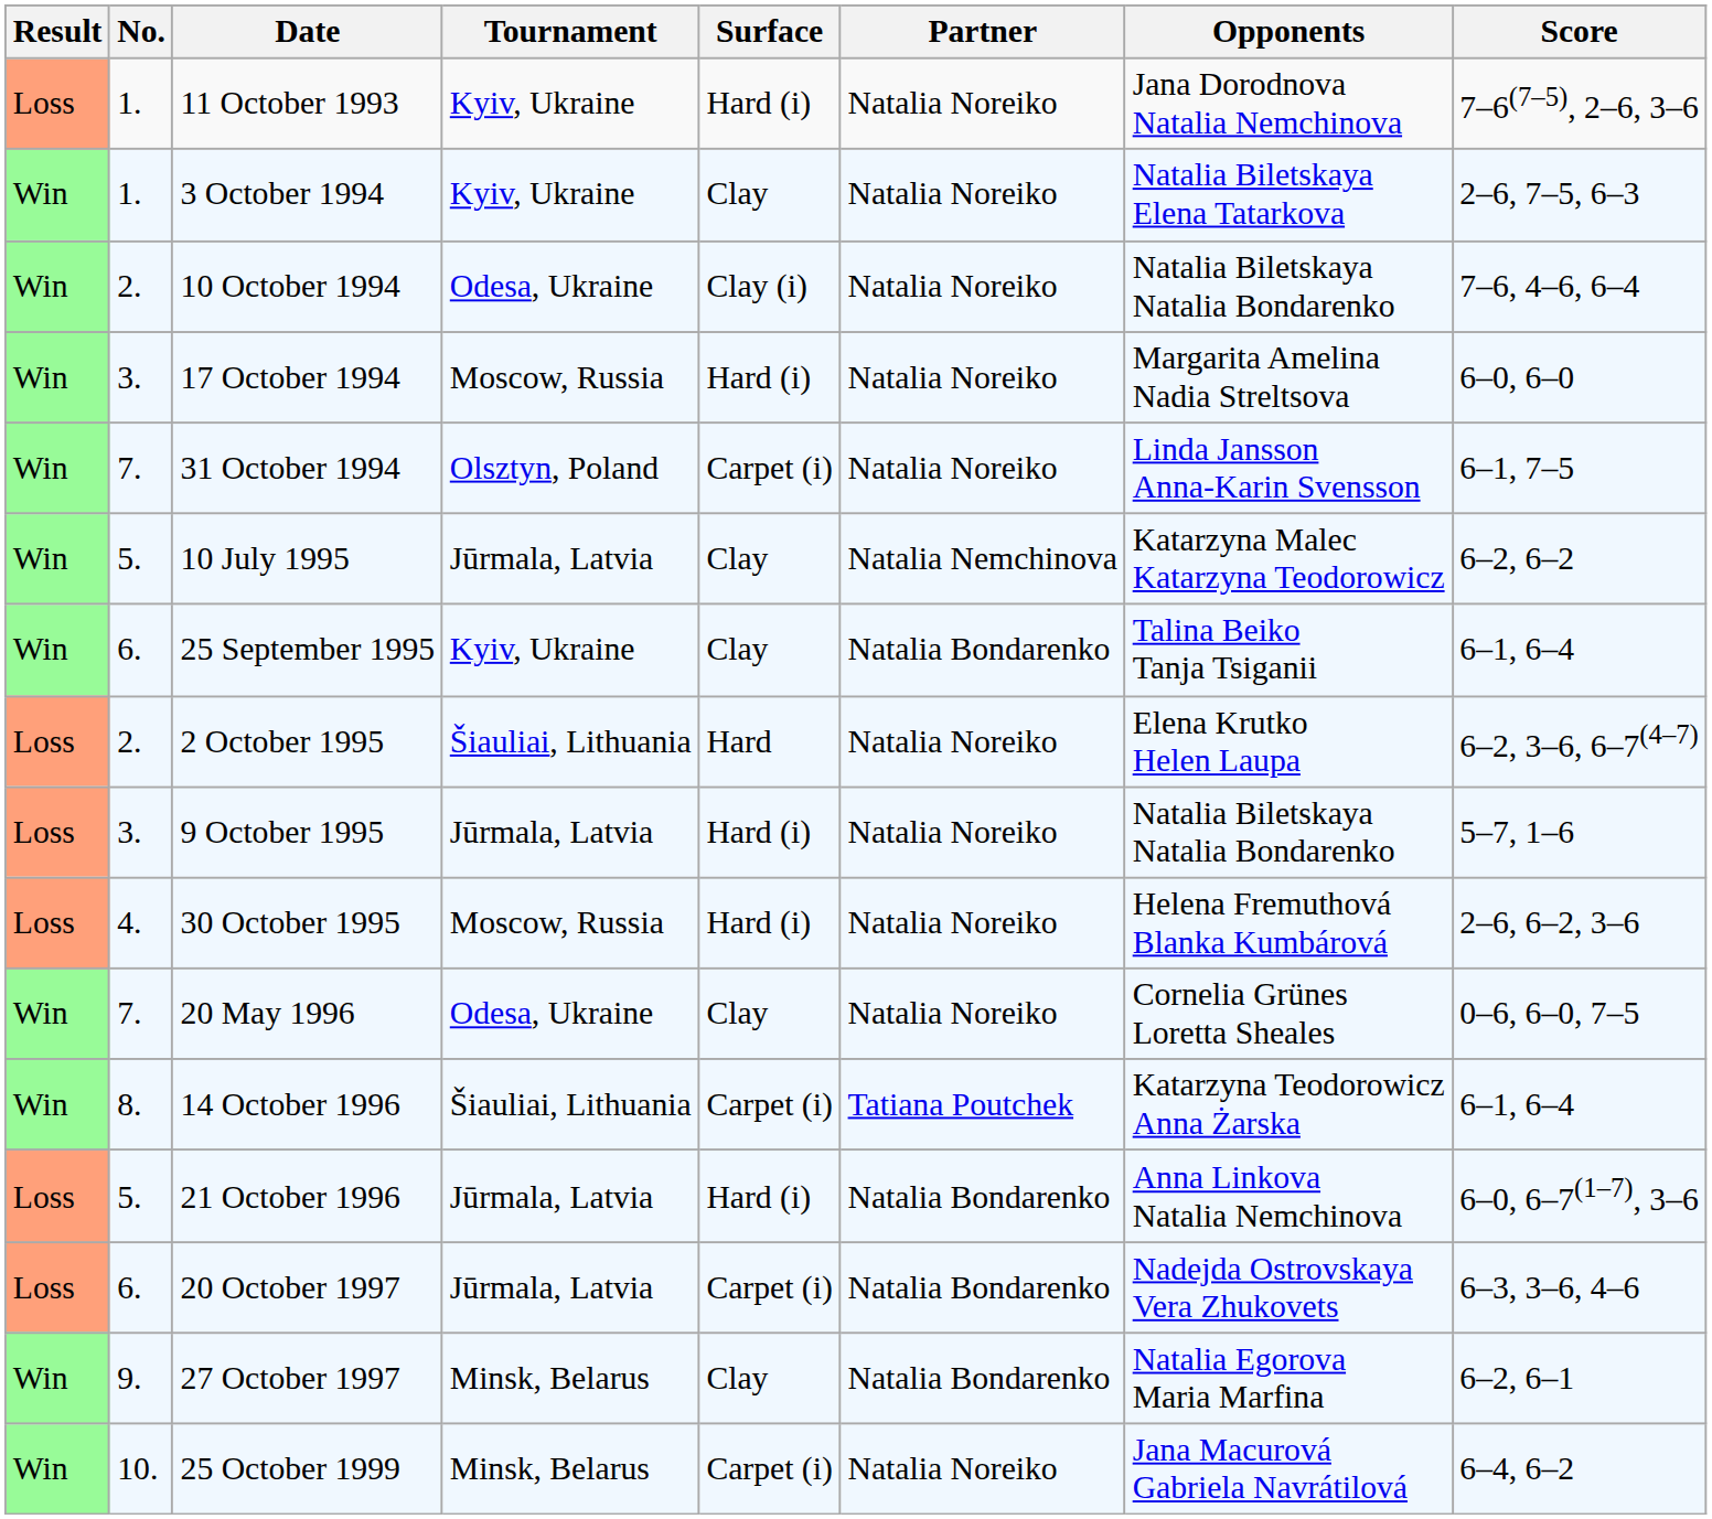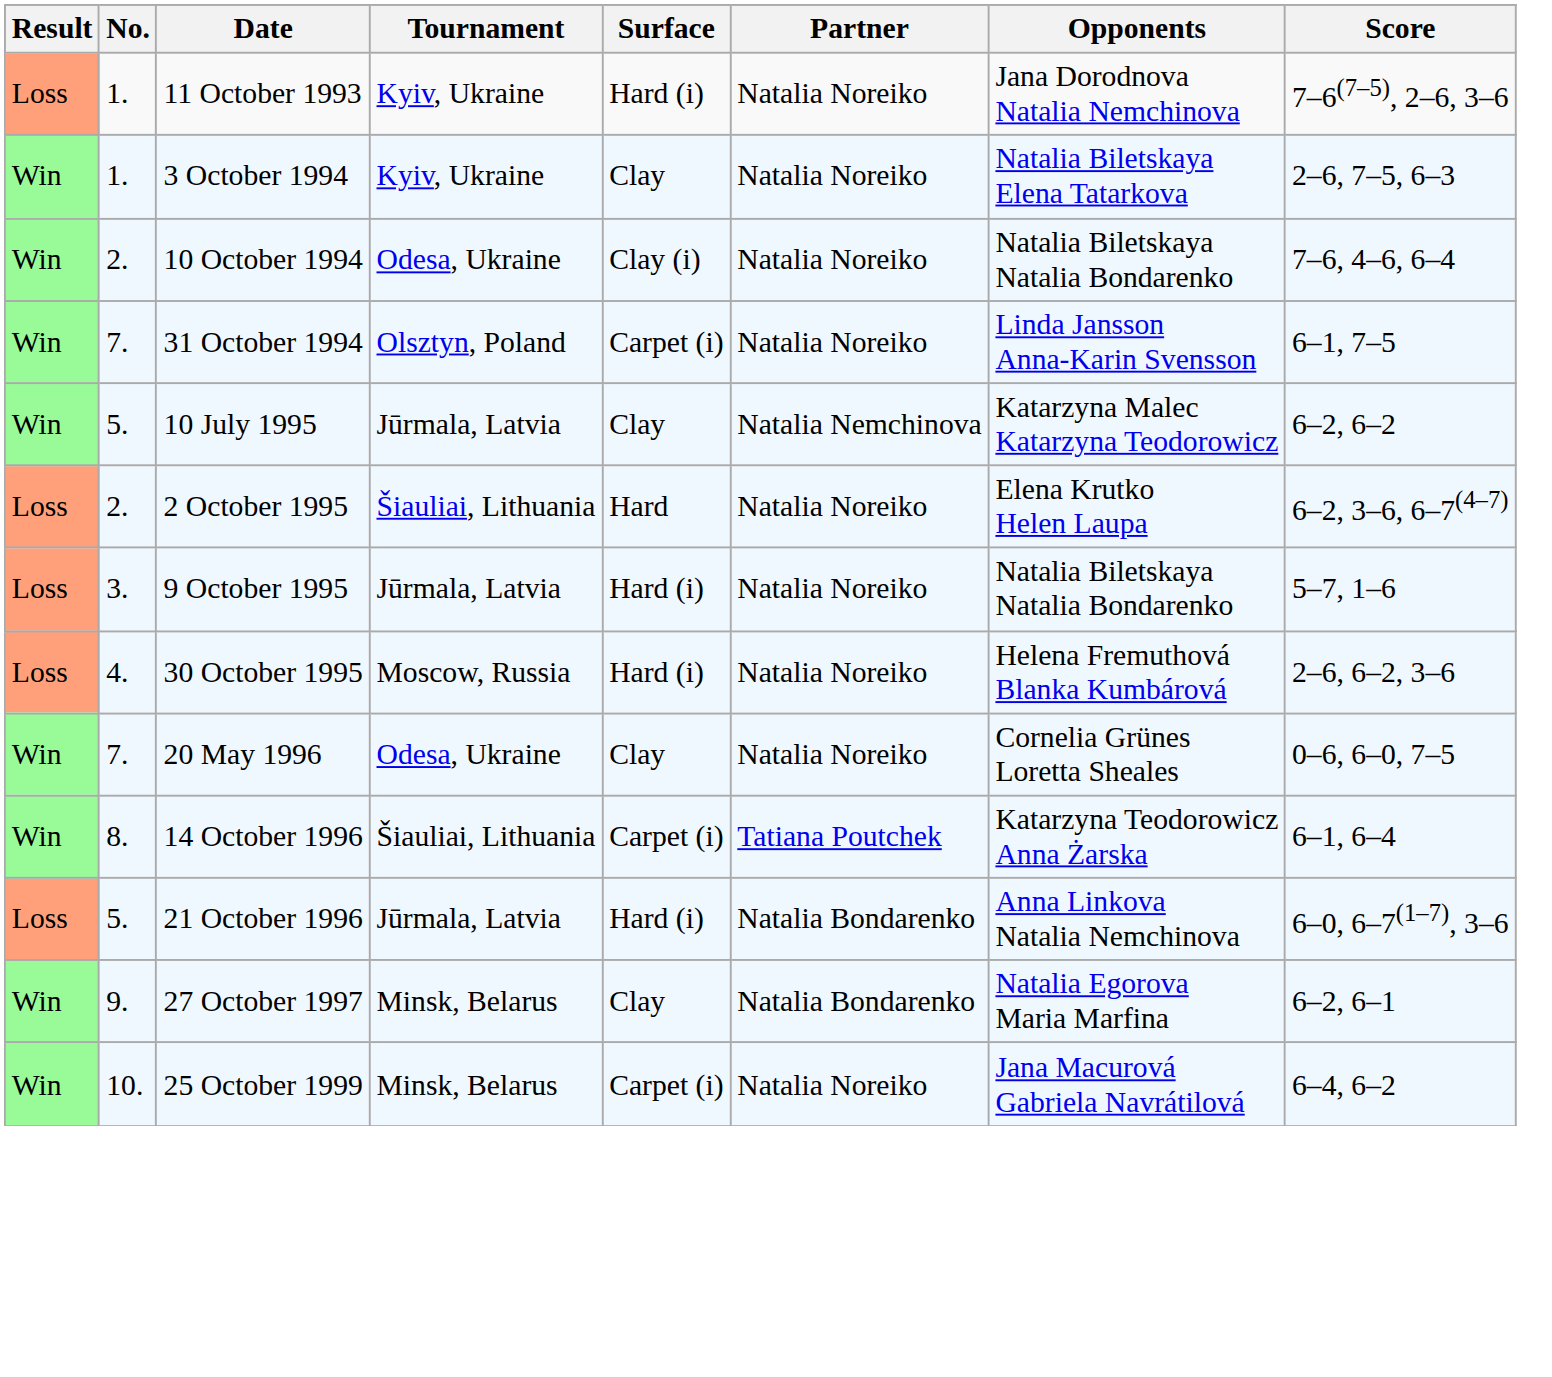- row: Win | 3. | 17 October 1994 | Moscow, Russia | Hard (i) | Natalia Noreiko | Margarita Amelina Nadia Streltsova | 6–0, 6–0
- row: Win | 6. | 25 September 1995 | Kyiv, Ukraine | Clay | Natalia Bondarenko | Talina Beiko Tanja Tsiganii | 6–1, 6–4
- row: Loss | 6. | 20 October 1997 | Jūrmala, Latvia | Carpet (i) | Natalia Bondarenko | Nadejda Ostrovskaya Vera Zhukovets | 6–3, 3–6, 4–6
